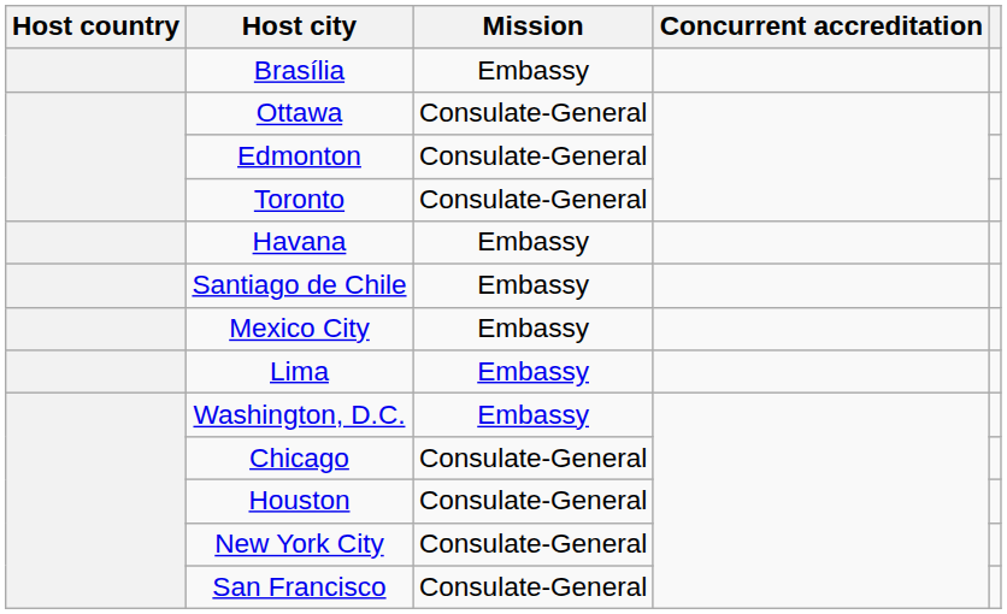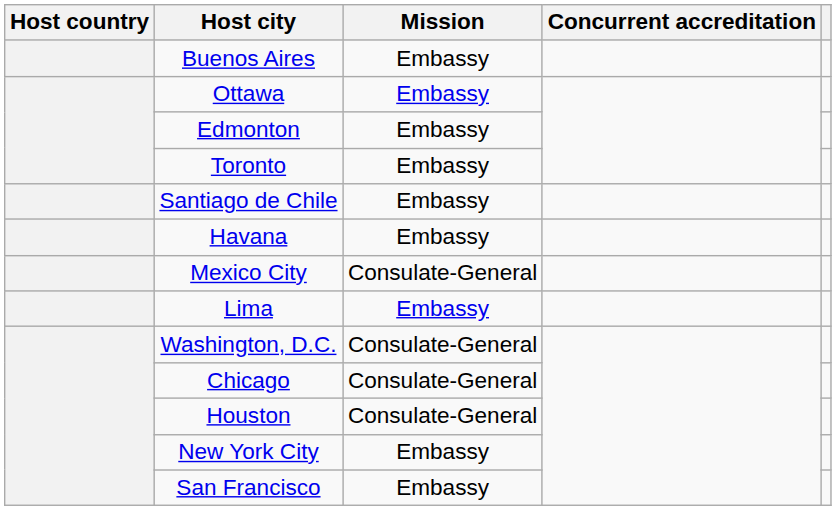+ row: Buenos Aires | Embassy
- row: Brasília | Embassy
Ottawa | Mission: Consulate-General -> Embassy
Edmonton | Mission: Consulate-General -> Embassy
Toronto | Mission: Consulate-General -> Embassy
rows swapped: Santiago de Chile <-> Havana
Mexico City | Mission: Embassy -> Consulate-General
Washington, D.C. | Mission: Embassy -> Consulate-General
New York City | Mission: Consulate-General -> Embassy
San Francisco | Mission: Consulate-General -> Embassy
